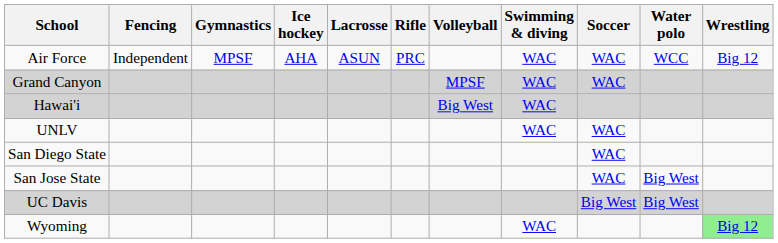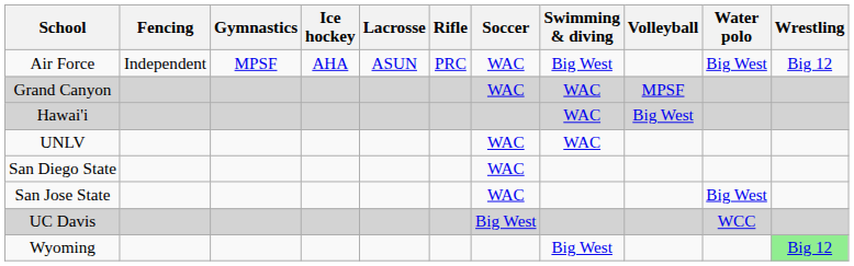columns swapped: Soccer <-> Volleyball
Air Force | Swimming & diving: WAC -> Big West
Air Force | Water polo: WCC -> Big West
UC Davis | Water polo: Big West -> WCC
Wyoming | Swimming & diving: WAC -> Big West
